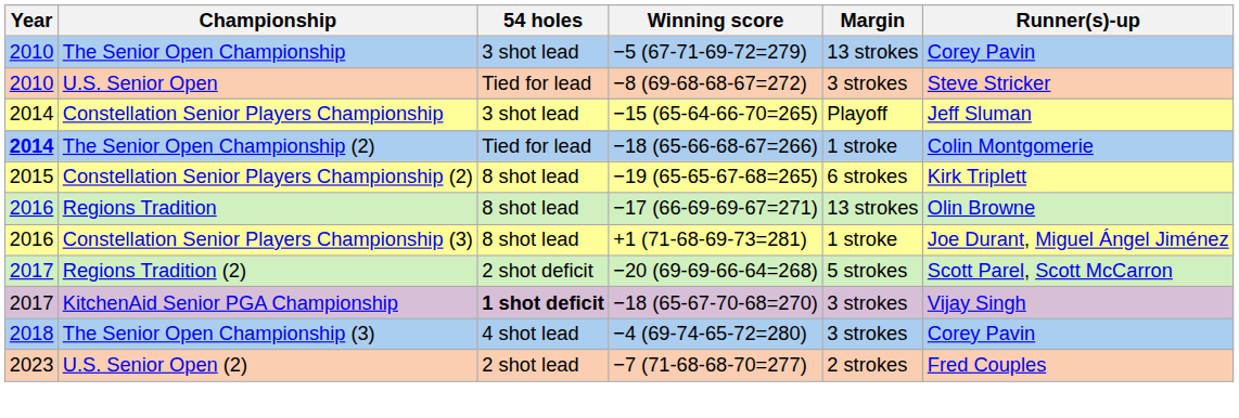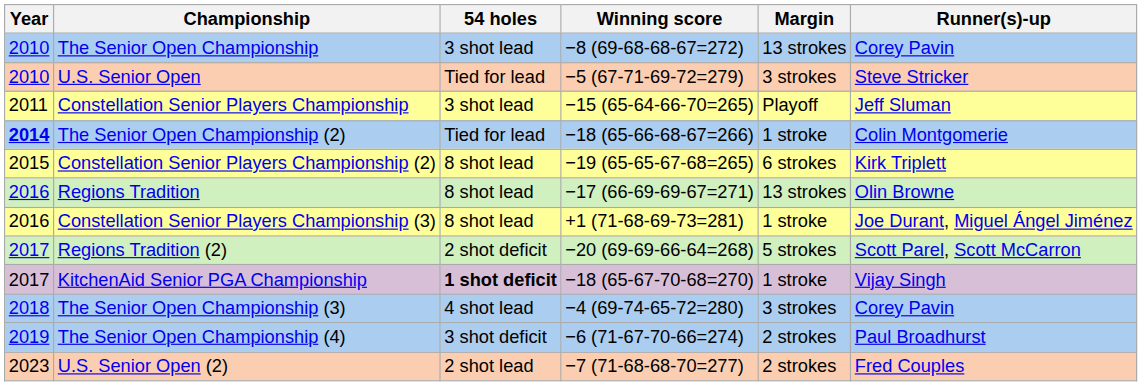The Senior Open Championship | Winning score: −5 (67-71-69-72=279) -> −8 (69-68-68-67=272)
U.S. Senior Open | Winning score: −8 (69-68-68-67=272) -> −5 (67-71-69-72=279)
Constellation Senior Players Championship | Year: 2014 -> 2011
KitchenAid Senior PGA Championship | Margin: 3 strokes -> 1 stroke
+ row: 2019 | The Senior Open Championship (4) | 3 shot deficit | −6 (71-67-70-66=274) | 2 strokes | Paul Broadhurst
